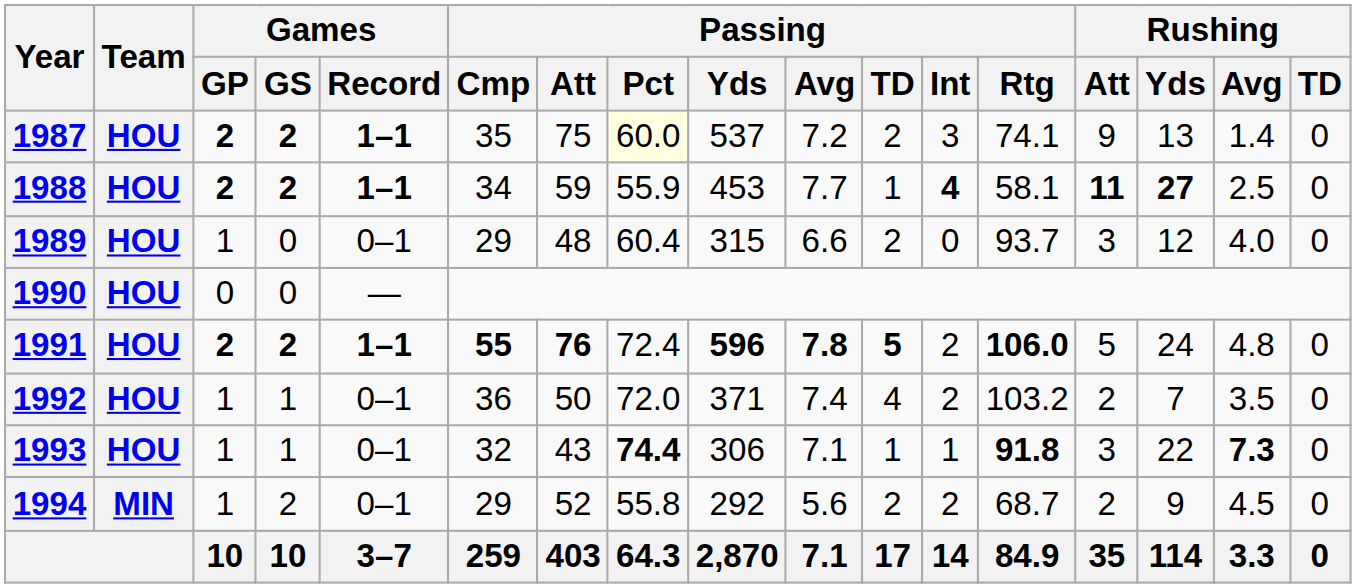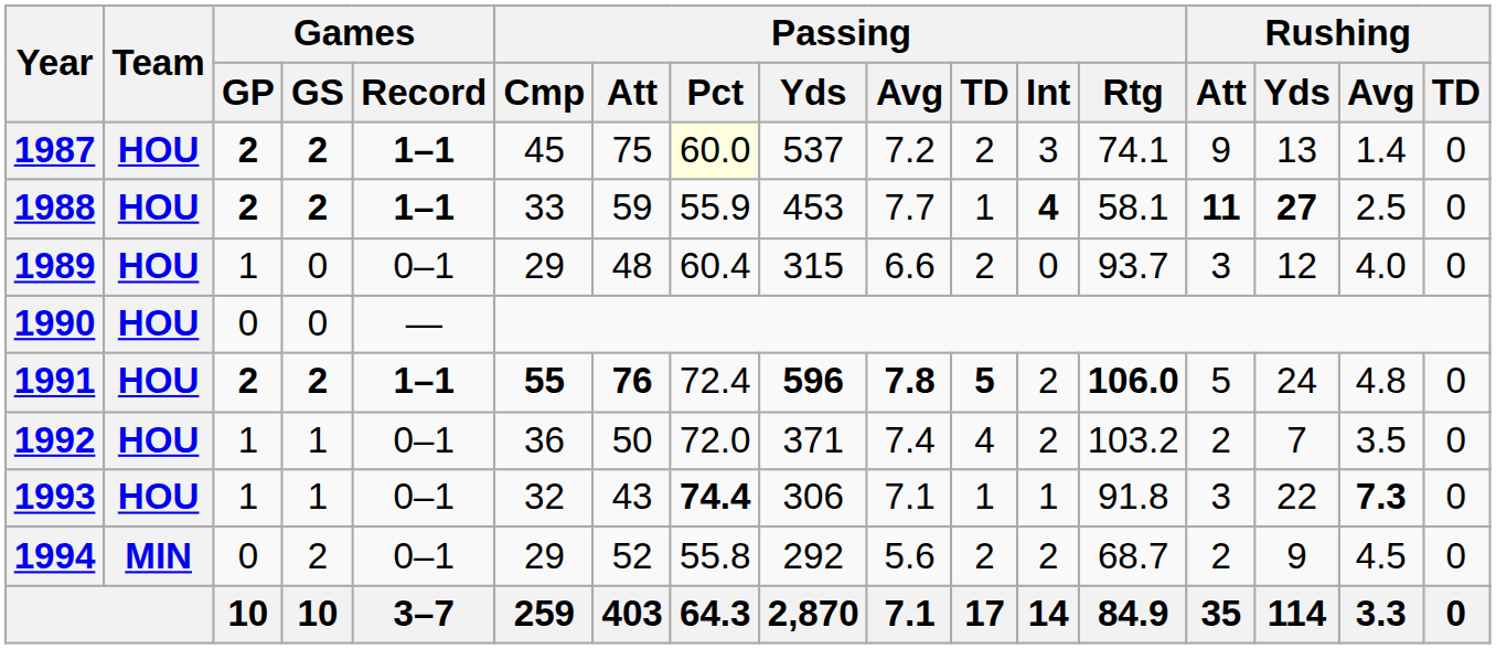1987 | Passing / Cmp: 35 -> 45
1988 | Passing / Cmp: 34 -> 33
1993 | Passing / Rtg: bold -> normal
1994 | Games / GP: 1 -> 0
